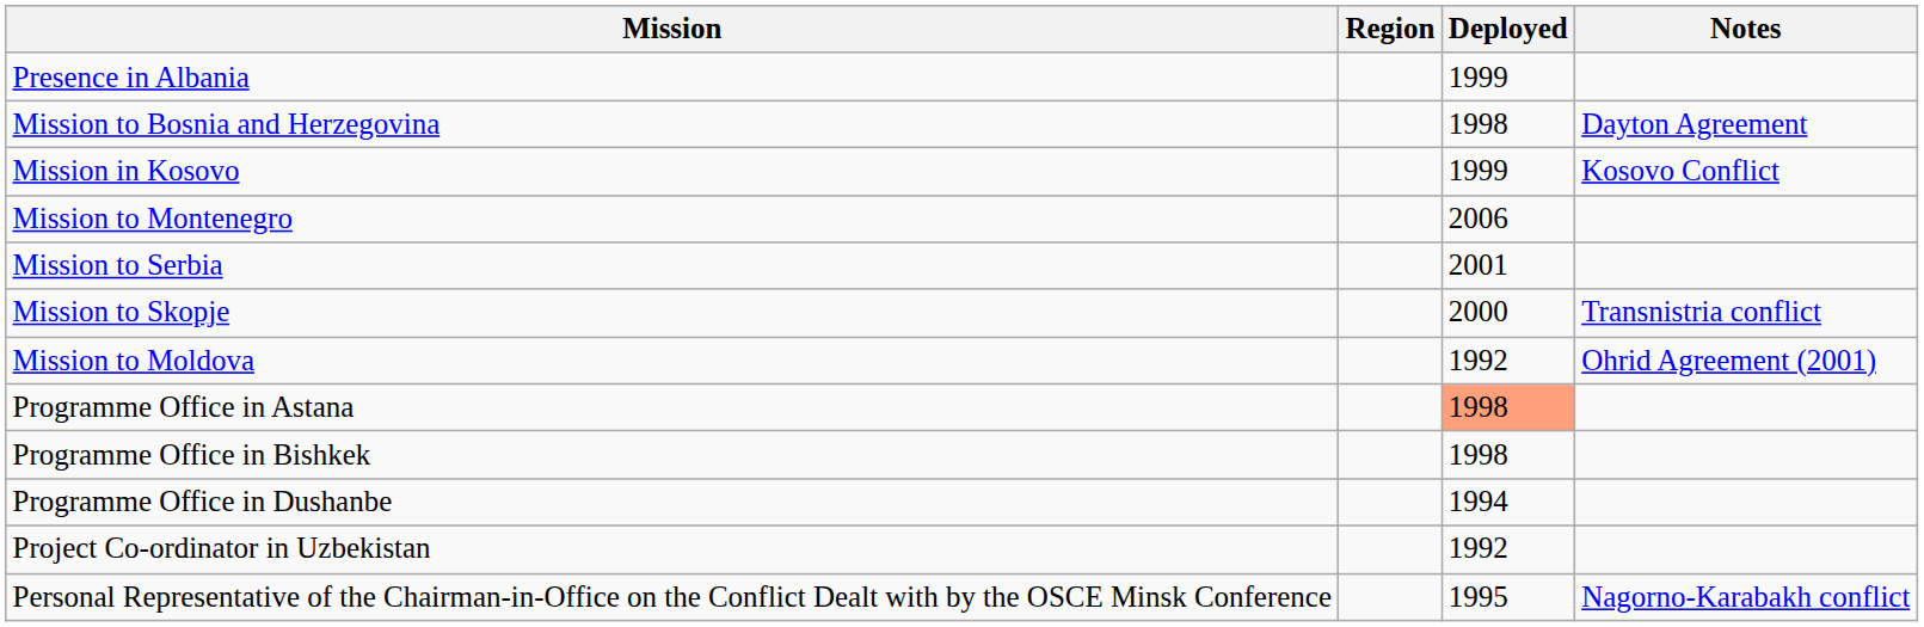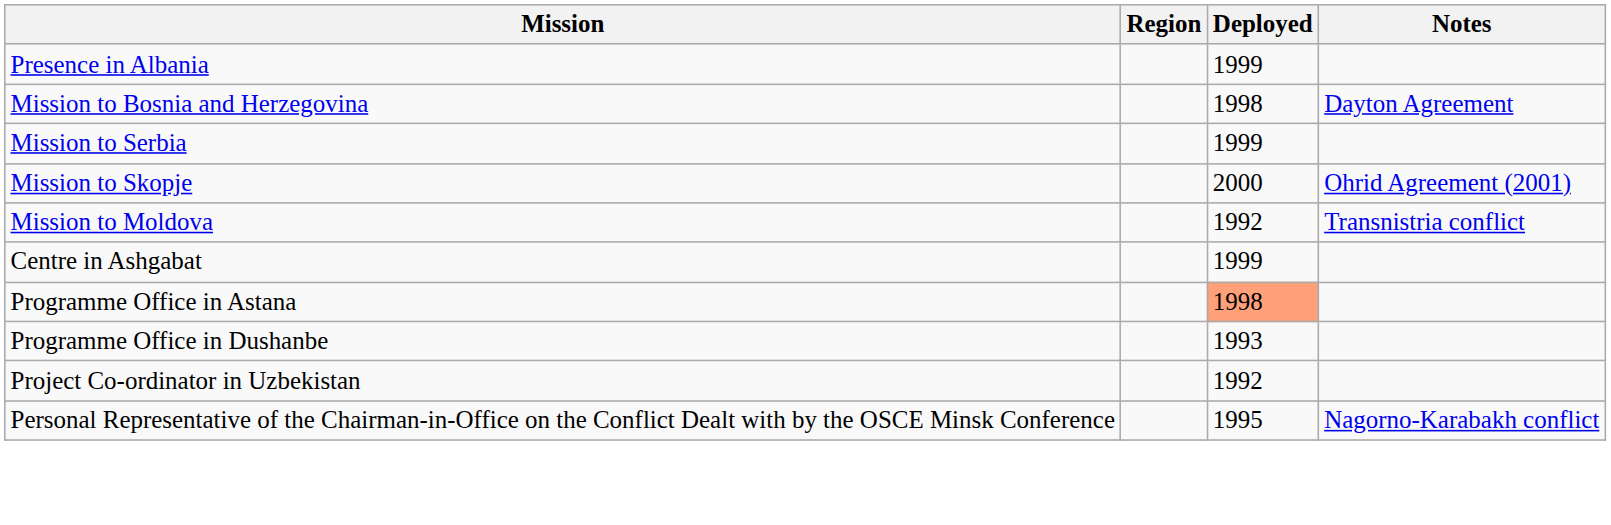- row: Mission in Kosovo | 1999 | Kosovo Conflict
- row: Mission to Montenegro | 2006
Mission to Serbia | Deployed: 2001 -> 1999
Mission to Skopje | Notes: Transnistria conflict -> Ohrid Agreement (2001)
Mission to Moldova | Notes: Ohrid Agreement (2001) -> Transnistria conflict
+ row: Centre in Ashgabat | 1999
- row: Programme Office in Bishkek | 1998
Programme Office in Dushanbe | Deployed: 1994 -> 1993
